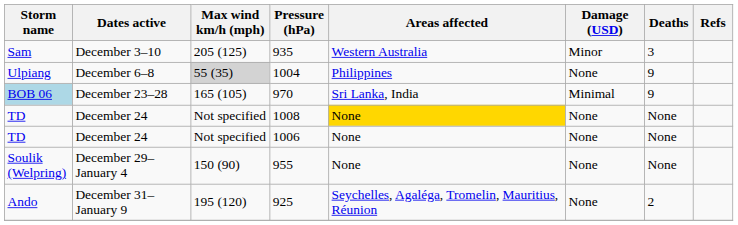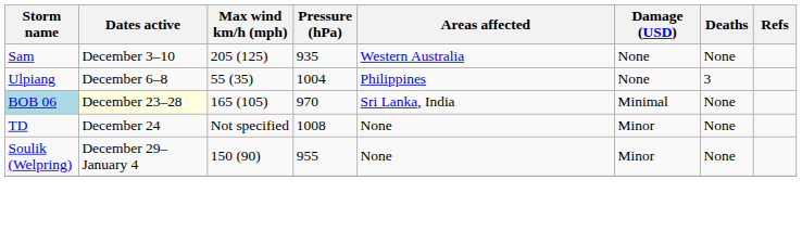935 | Damage (USD): Minor -> None
935 | Deaths: 3 -> None
1004 | Max wind km/h (mph): lightgrey background -> no background
1004 | Deaths: 9 -> 3
970 | Dates active: no background -> lightyellow background
970 | Deaths: 9 -> None
1008 | Areas affected: gold background -> no background
1008 | Damage (USD): None -> Minor
- row: TD | December 24 | Not specified | 1006 | None | None | None
955 | Damage (USD): None -> Minor
- row: Ando | December 31–January 9 | 195 (120) | 925 | Seychelles, Agaléga, Tromelin, Mauritius, Réunion | None | 2
